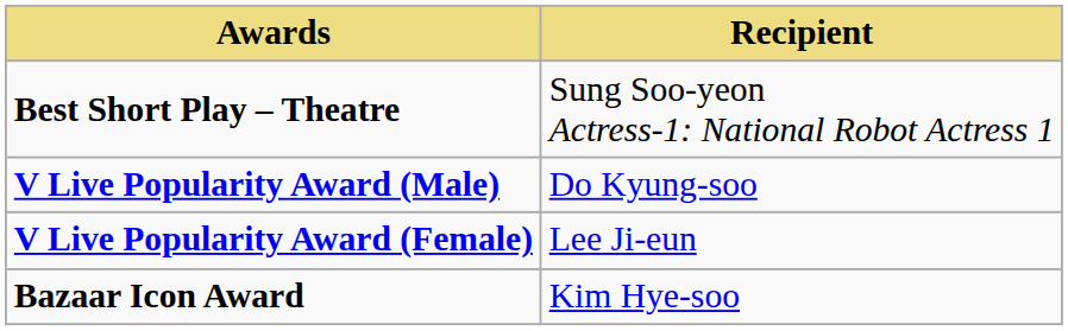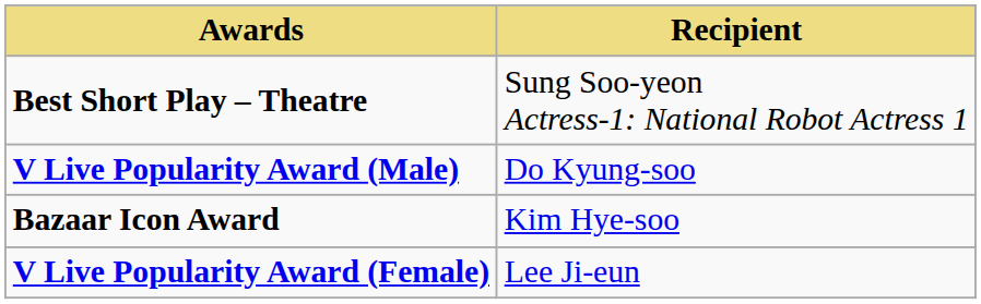rows swapped: V Live Popularity Award (Female) <-> Bazaar Icon Award
